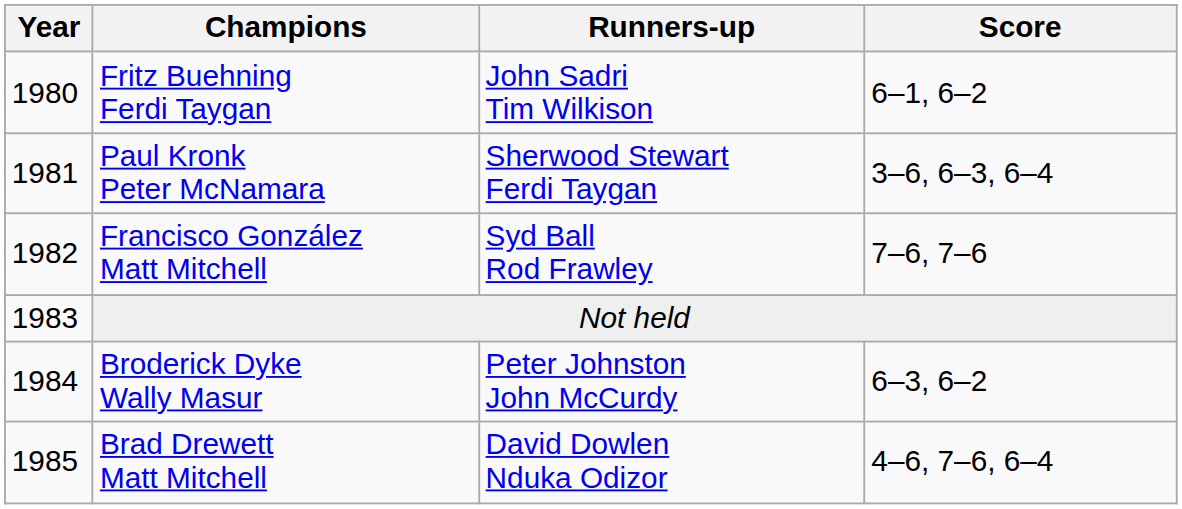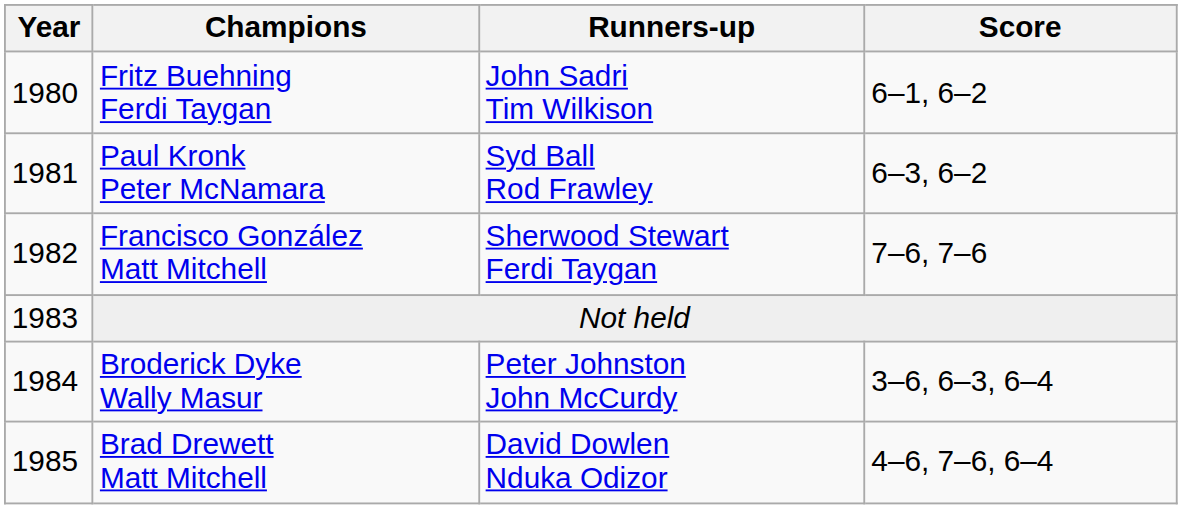Paul Kronk Peter McNamara | Runners-up: Sherwood Stewart Ferdi Taygan -> Syd Ball Rod Frawley
Paul Kronk Peter McNamara | Score: 3–6, 6–3, 6–4 -> 6–3, 6–2
Francisco González Matt Mitchell | Runners-up: Syd Ball Rod Frawley -> Sherwood Stewart Ferdi Taygan
Broderick Dyke Wally Masur | Score: 6–3, 6–2 -> 3–6, 6–3, 6–4
